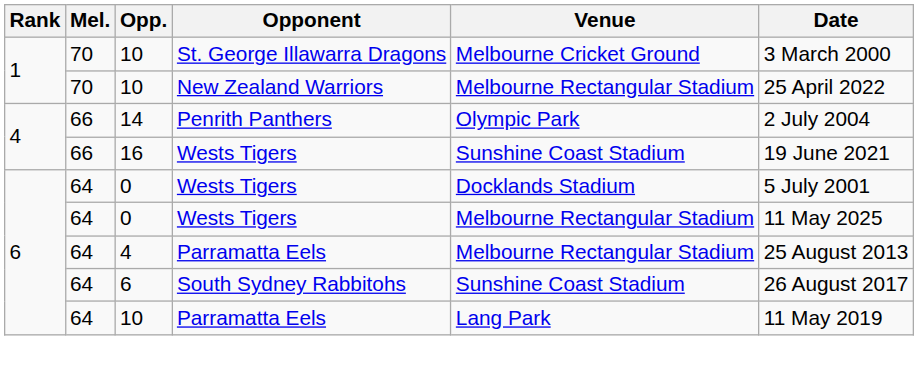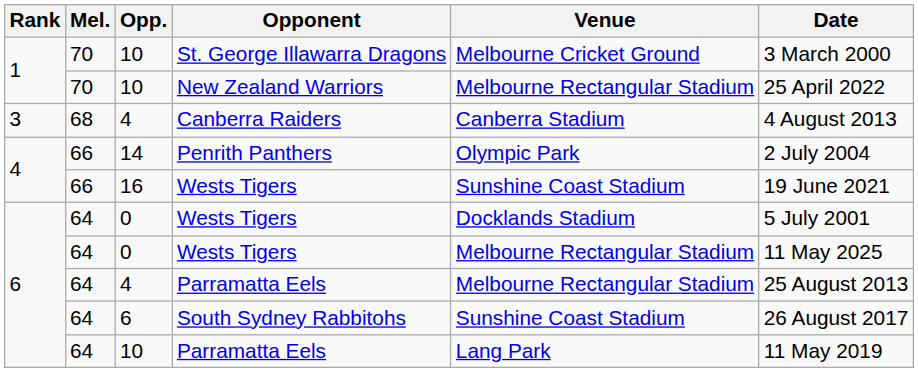+ row: 3 | 68 | 4 | Canberra Raiders | Canberra Stadium | 4 August 2013
